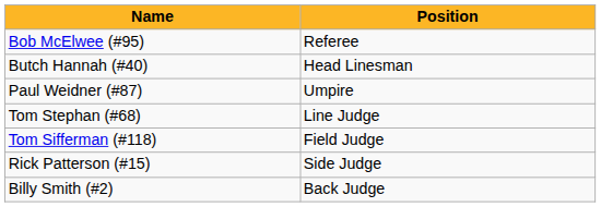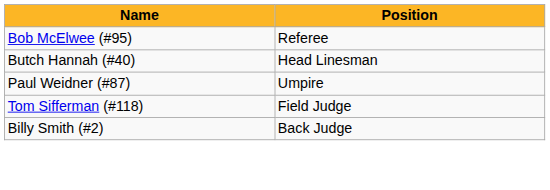- row: Tom Stephan (#68) | Line Judge
- row: Rick Patterson (#15) | Side Judge
